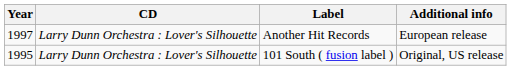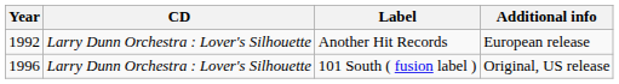Another Hit Records | Year: 1997 -> 1992
101 South ( fusion label ) | Year: 1995 -> 1996
